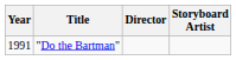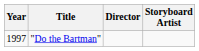"Do the Bartman" | Year: 1991 -> 1997
